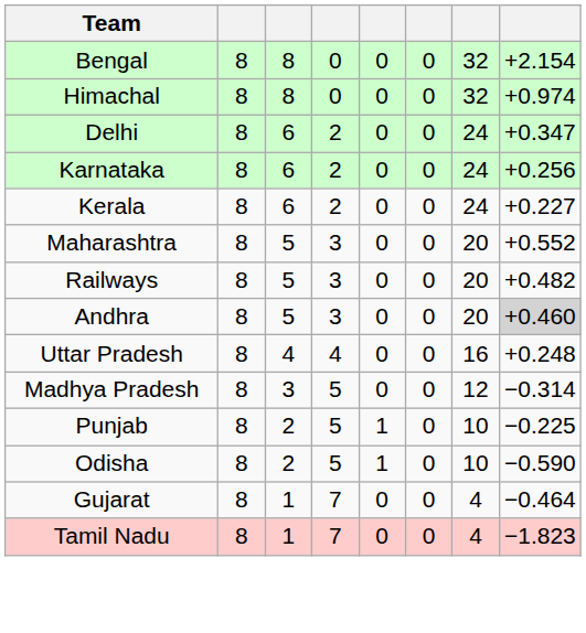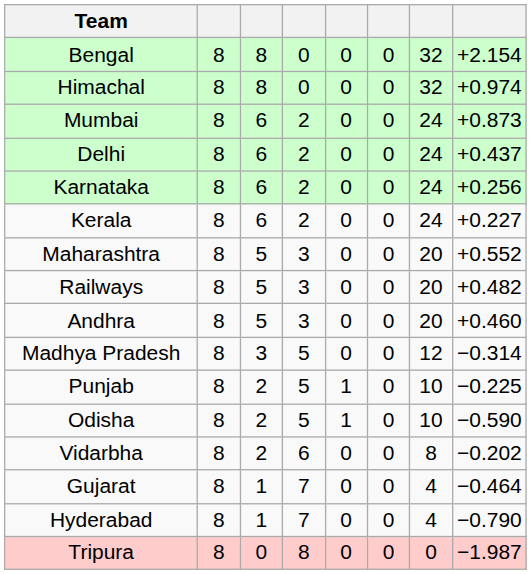+ row: Mumbai | 8 | 6 | 2 | 0 | 0 | 24 | +0.873
Delhi | column 8: +0.347 -> +0.437
Andhra | column 8: lightgrey background -> no background
- row: Uttar Pradesh | 8 | 4 | 4 | 0 | 0 | 16 | +0.248
+ row: Vidarbha | 8 | 2 | 6 | 0 | 0 | 8 | −0.202
+ row: Hyderabad | 8 | 1 | 7 | 0 | 0 | 4 | −0.790
- row: Tamil Nadu | 8 | 1 | 7 | 0 | 0 | 4 | −1.823
+ row: Tripura | 8 | 0 | 8 | 0 | 0 | 0 | −1.987
